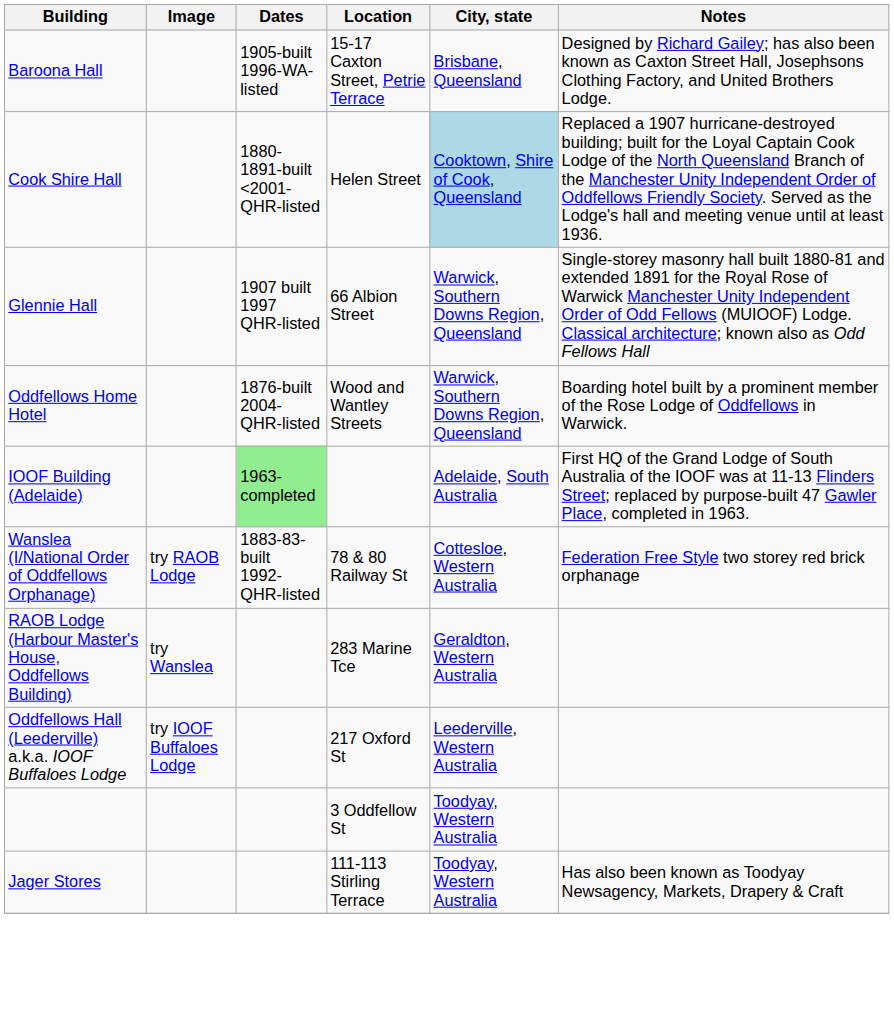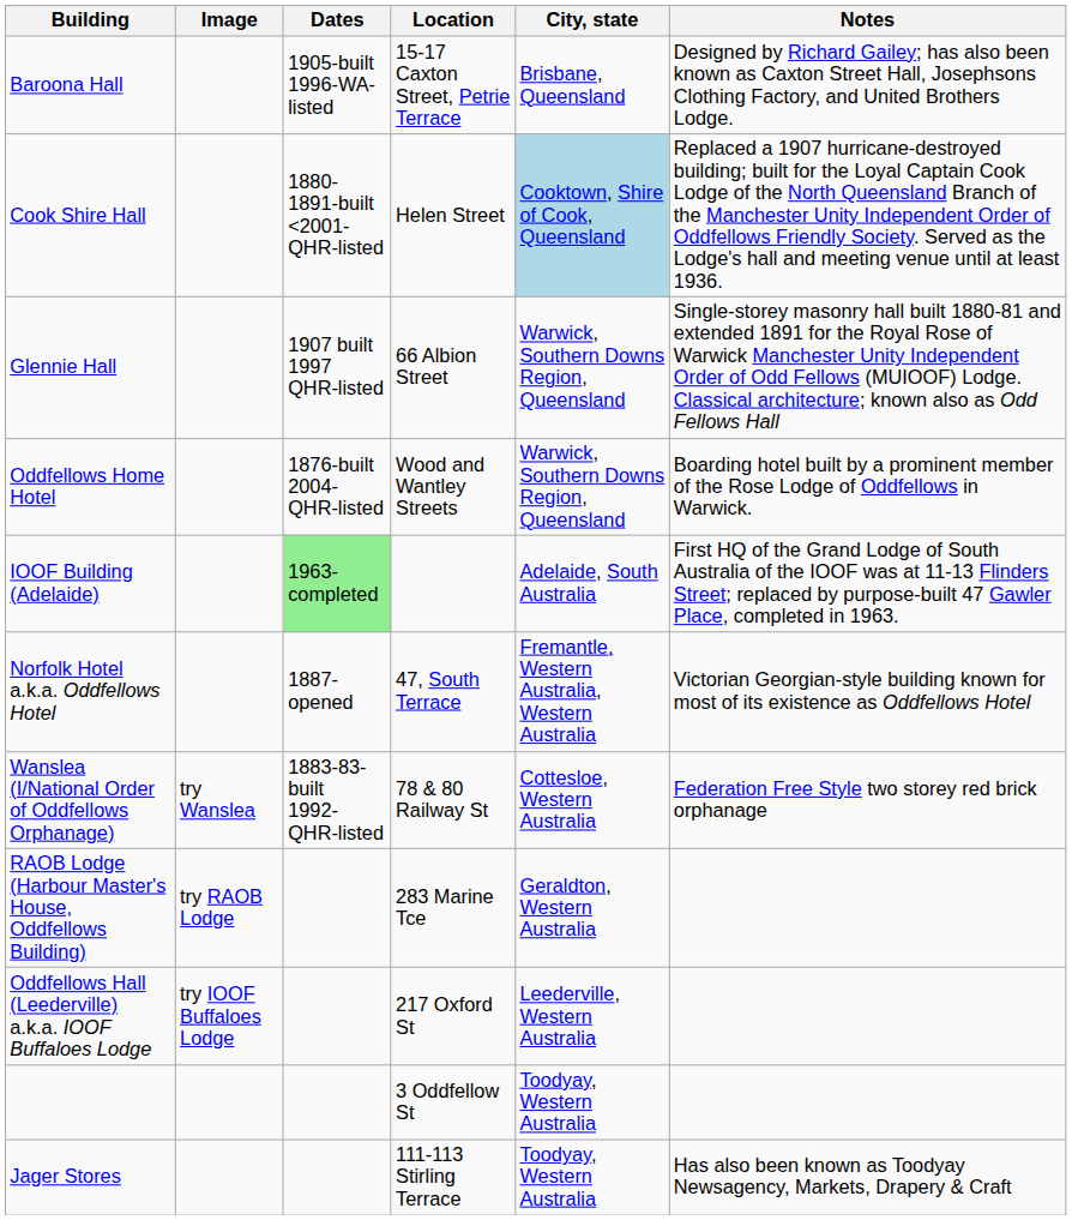+ row: Norfolk Hotel a.k.a. Oddfellows Hotel | 1887-opened | 47, South Terrace | Fremantle, Western Australia, Western Australia | Victorian Georgian-style building known for most of its existence as Oddfellows Hotel
Wanslea (I/National Order of Oddfellows Orphanage) | Image: try RAOB Lodge -> try Wanslea
RAOB Lodge (Harbour Master's House, Oddfellows Building) | Image: try Wanslea -> try RAOB Lodge
